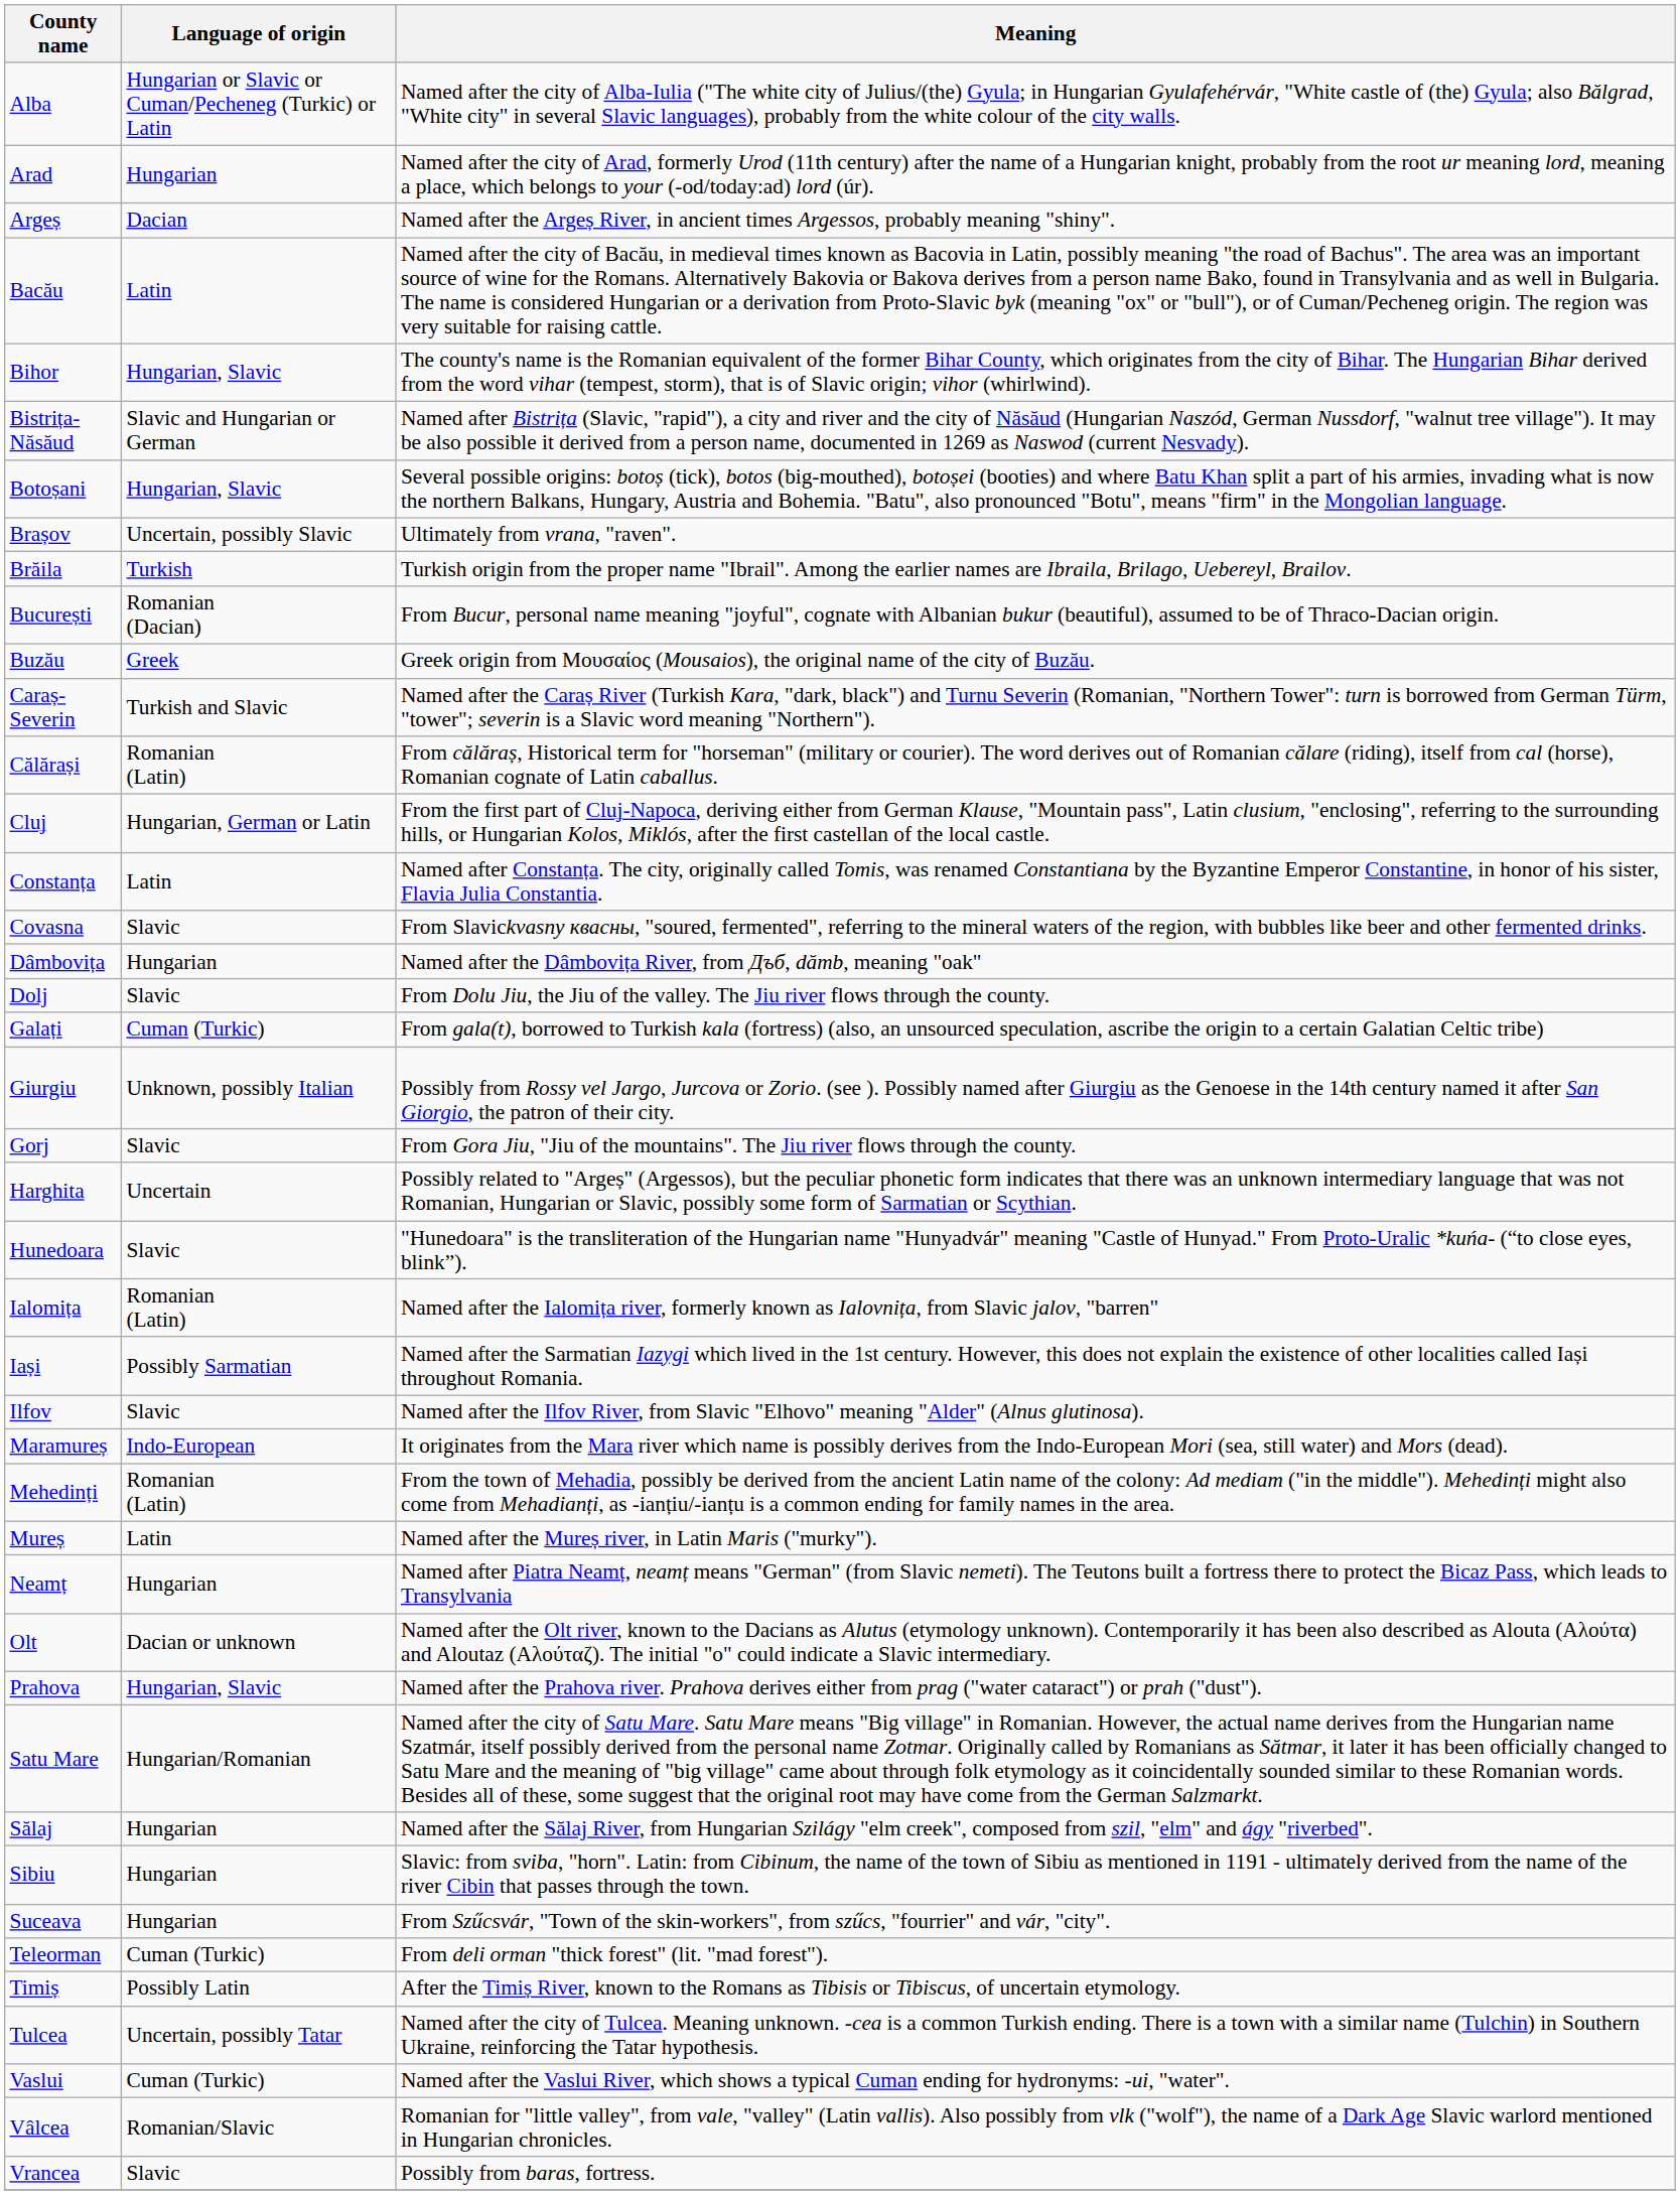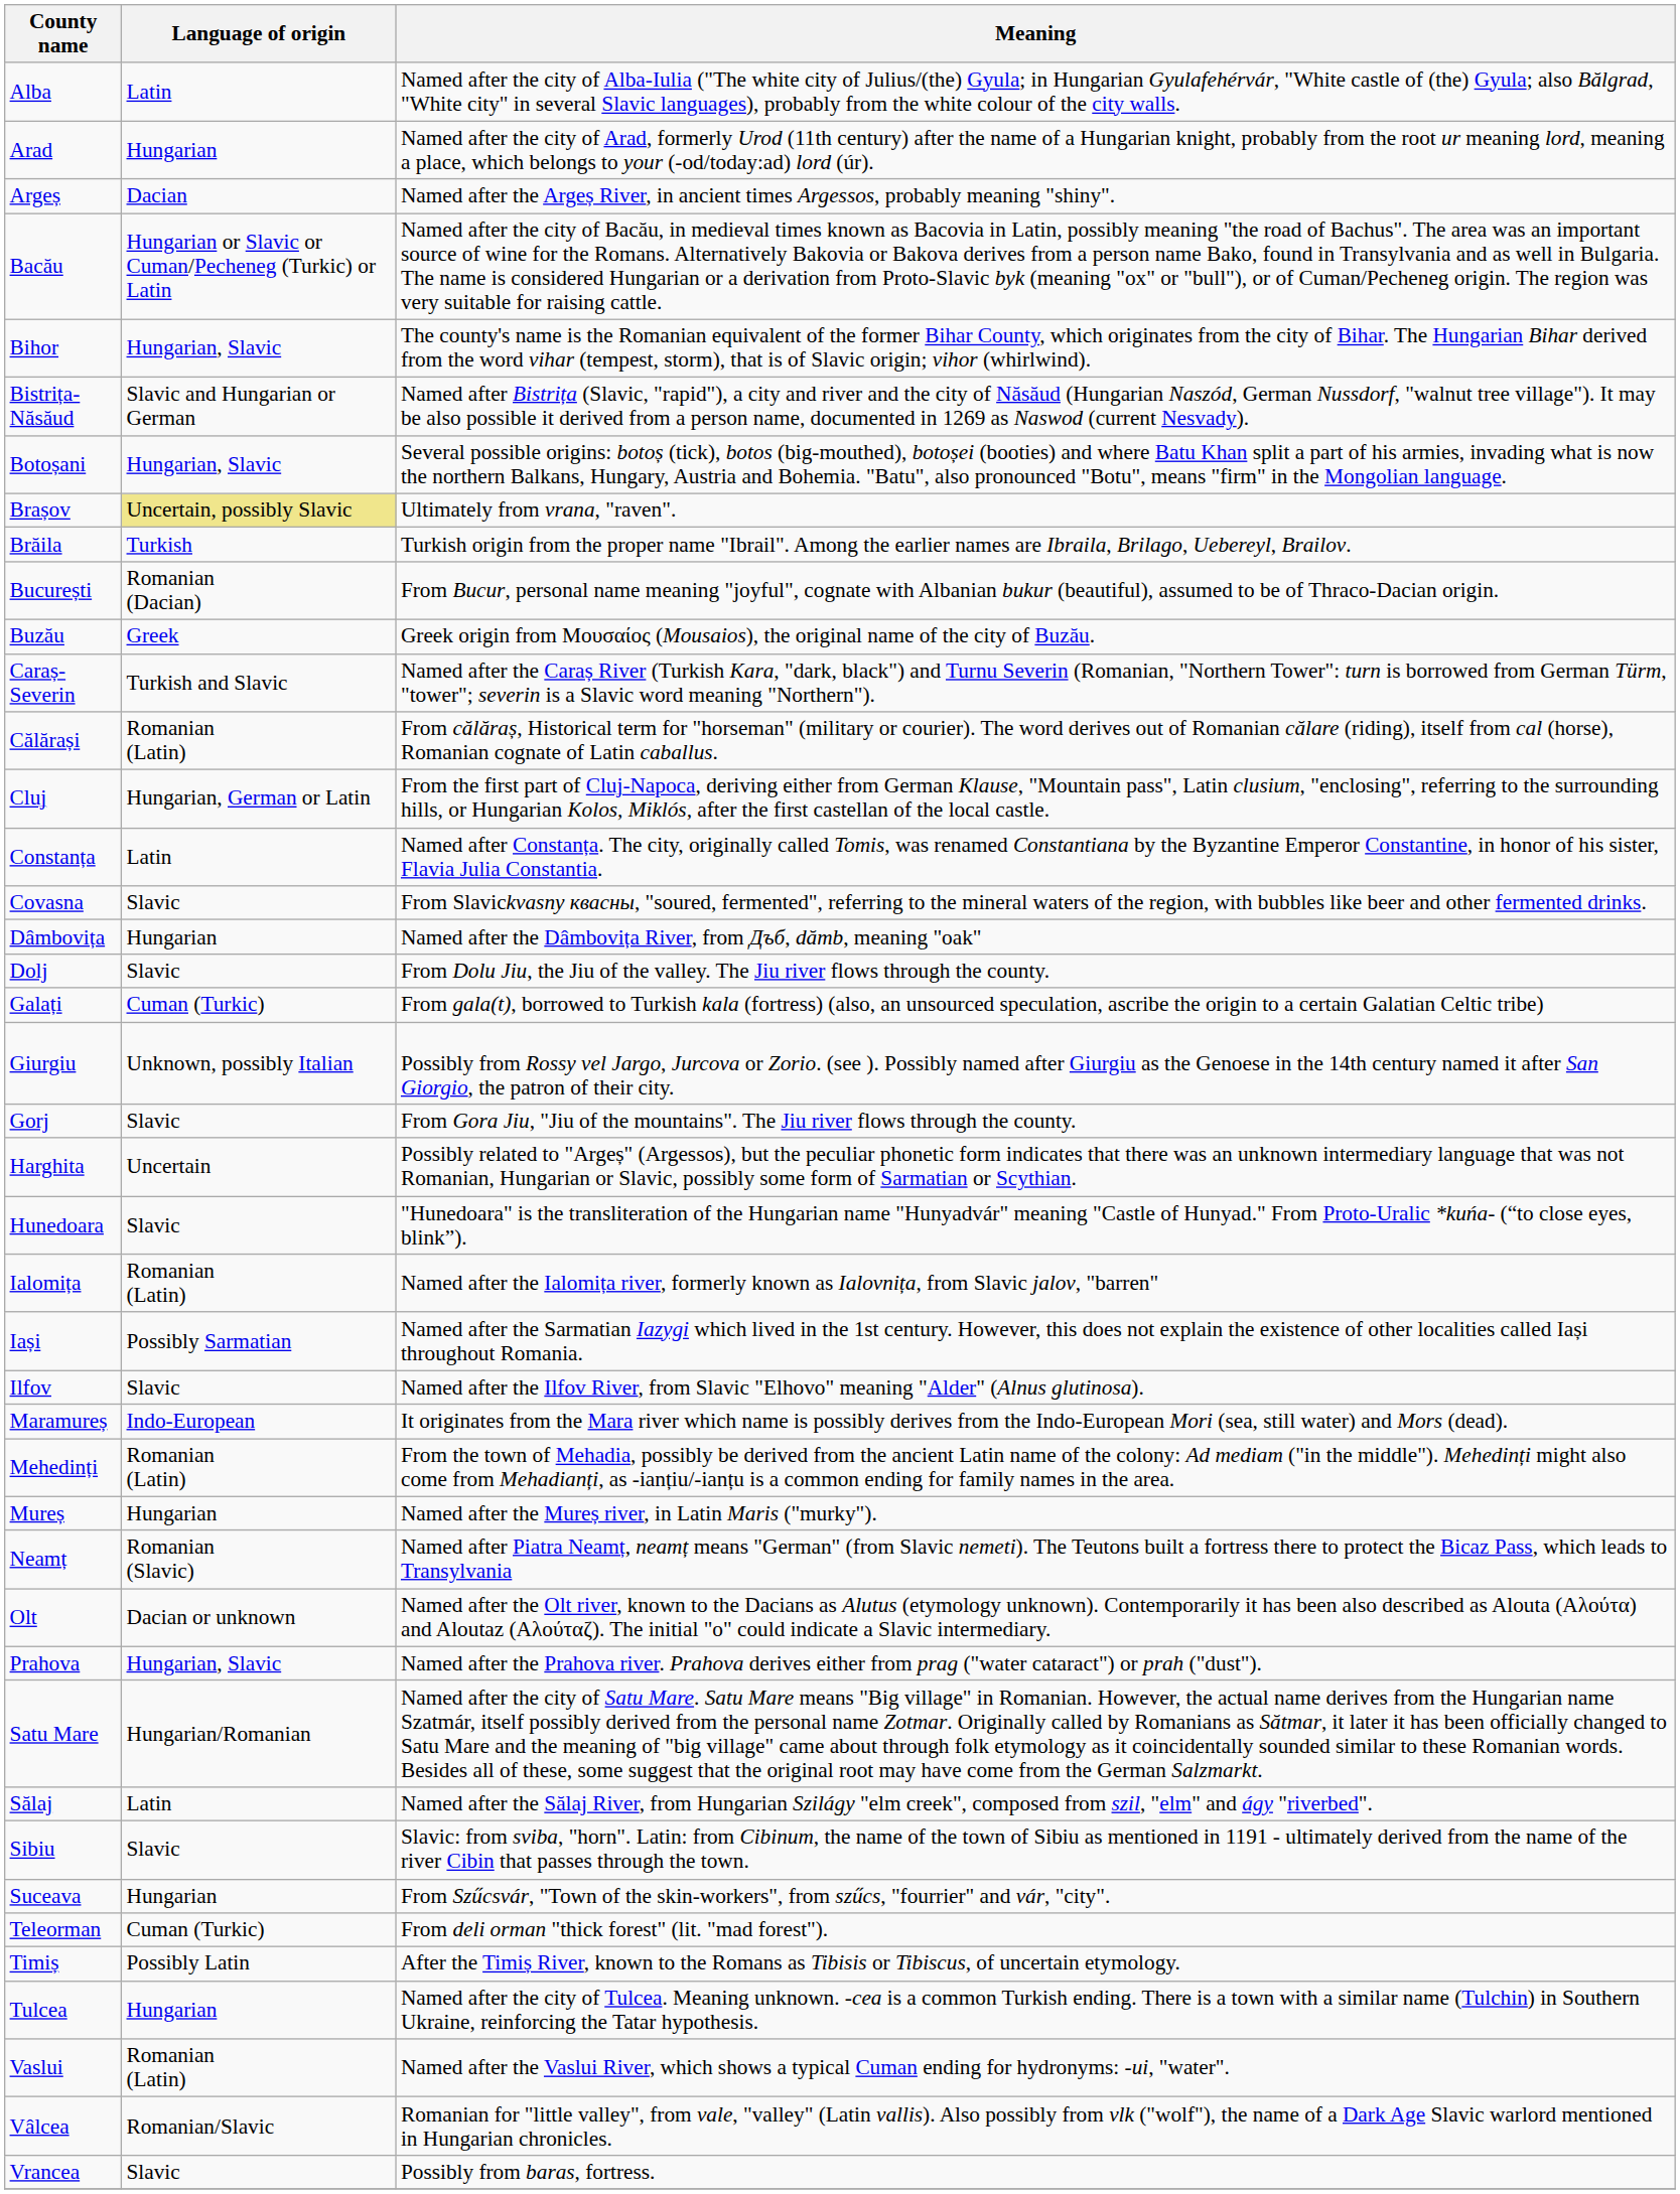Alba | Language of origin: Hungarian or Slavic or Cuman/Pecheneg (Turkic) or Latin -> Latin
Bacău | Language of origin: Latin -> Hungarian or Slavic or Cuman/Pecheneg (Turkic) or Latin
Brașov | Language of origin: no background -> khaki background
Mureș | Language of origin: Latin -> Hungarian
Neamț | Language of origin: Hungarian -> Romanian (Slavic)
Sălaj | Language of origin: Hungarian -> Latin
Sibiu | Language of origin: Hungarian -> Slavic
Tulcea | Language of origin: Uncertain, possibly Tatar -> Hungarian
Vaslui | Language of origin: Cuman (Turkic) -> Romanian (Latin)
